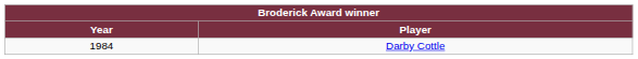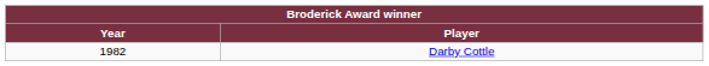Darby Cottle | Year: 1984 -> 1982
